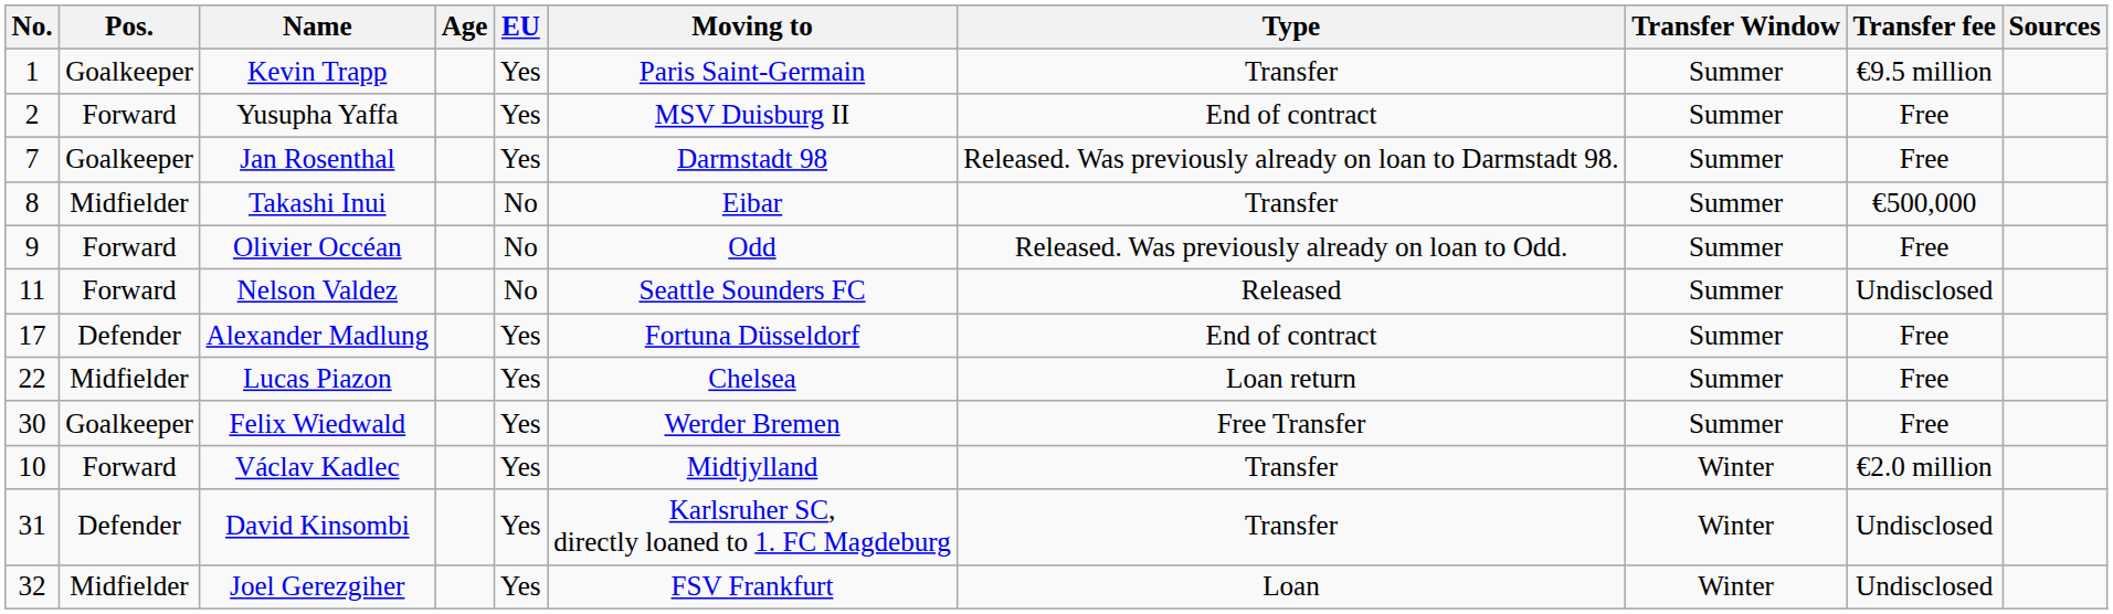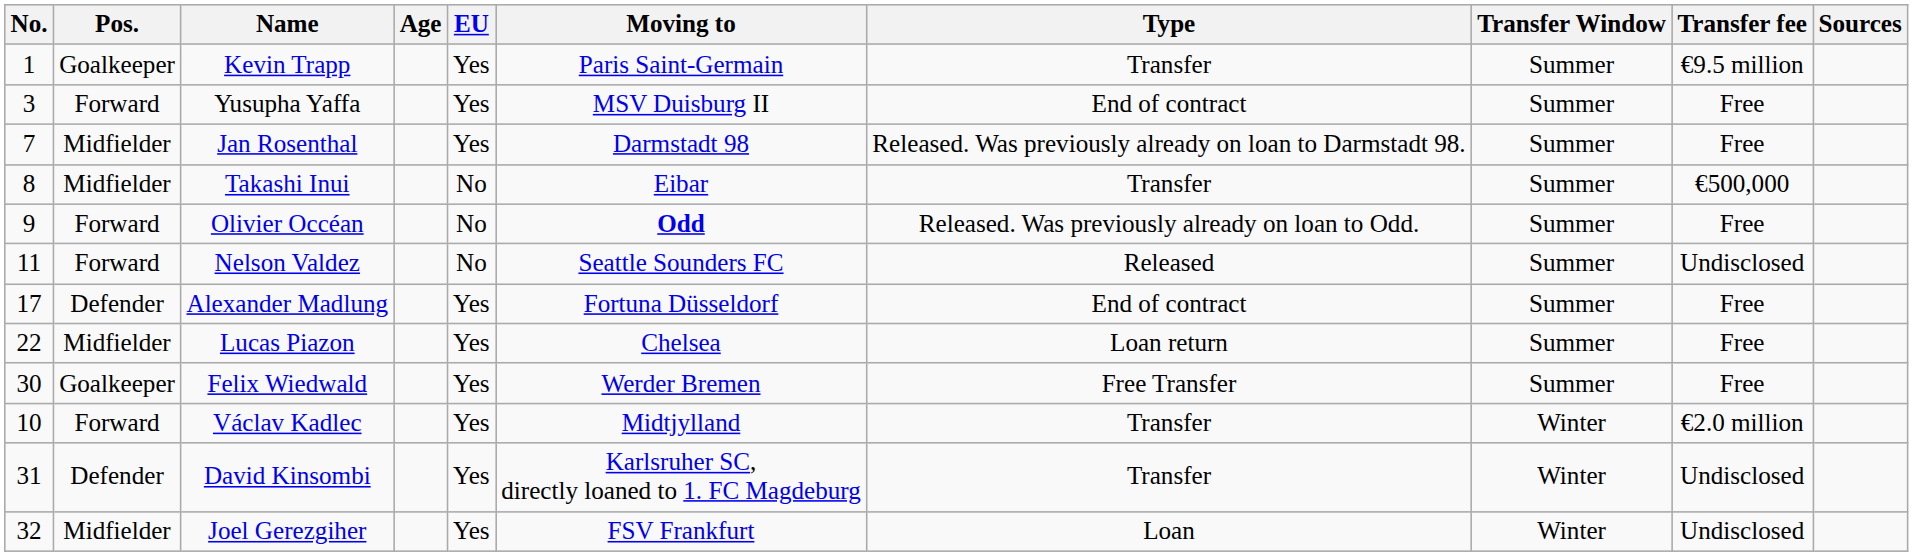Yusupha Yaffa | No.: 2 -> 3
Jan Rosenthal | Pos.: Goalkeeper -> Midfielder
Olivier Occéan | Moving to: normal -> bold
